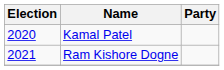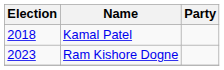Kamal Patel | Election: 2020 -> 2018
Ram Kishore Dogne | Election: 2021 -> 2023
